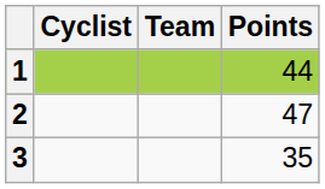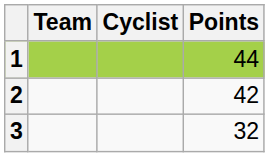columns swapped: Cyclist <-> Team
2 | Points: 47 -> 42
3 | Points: 35 -> 32
